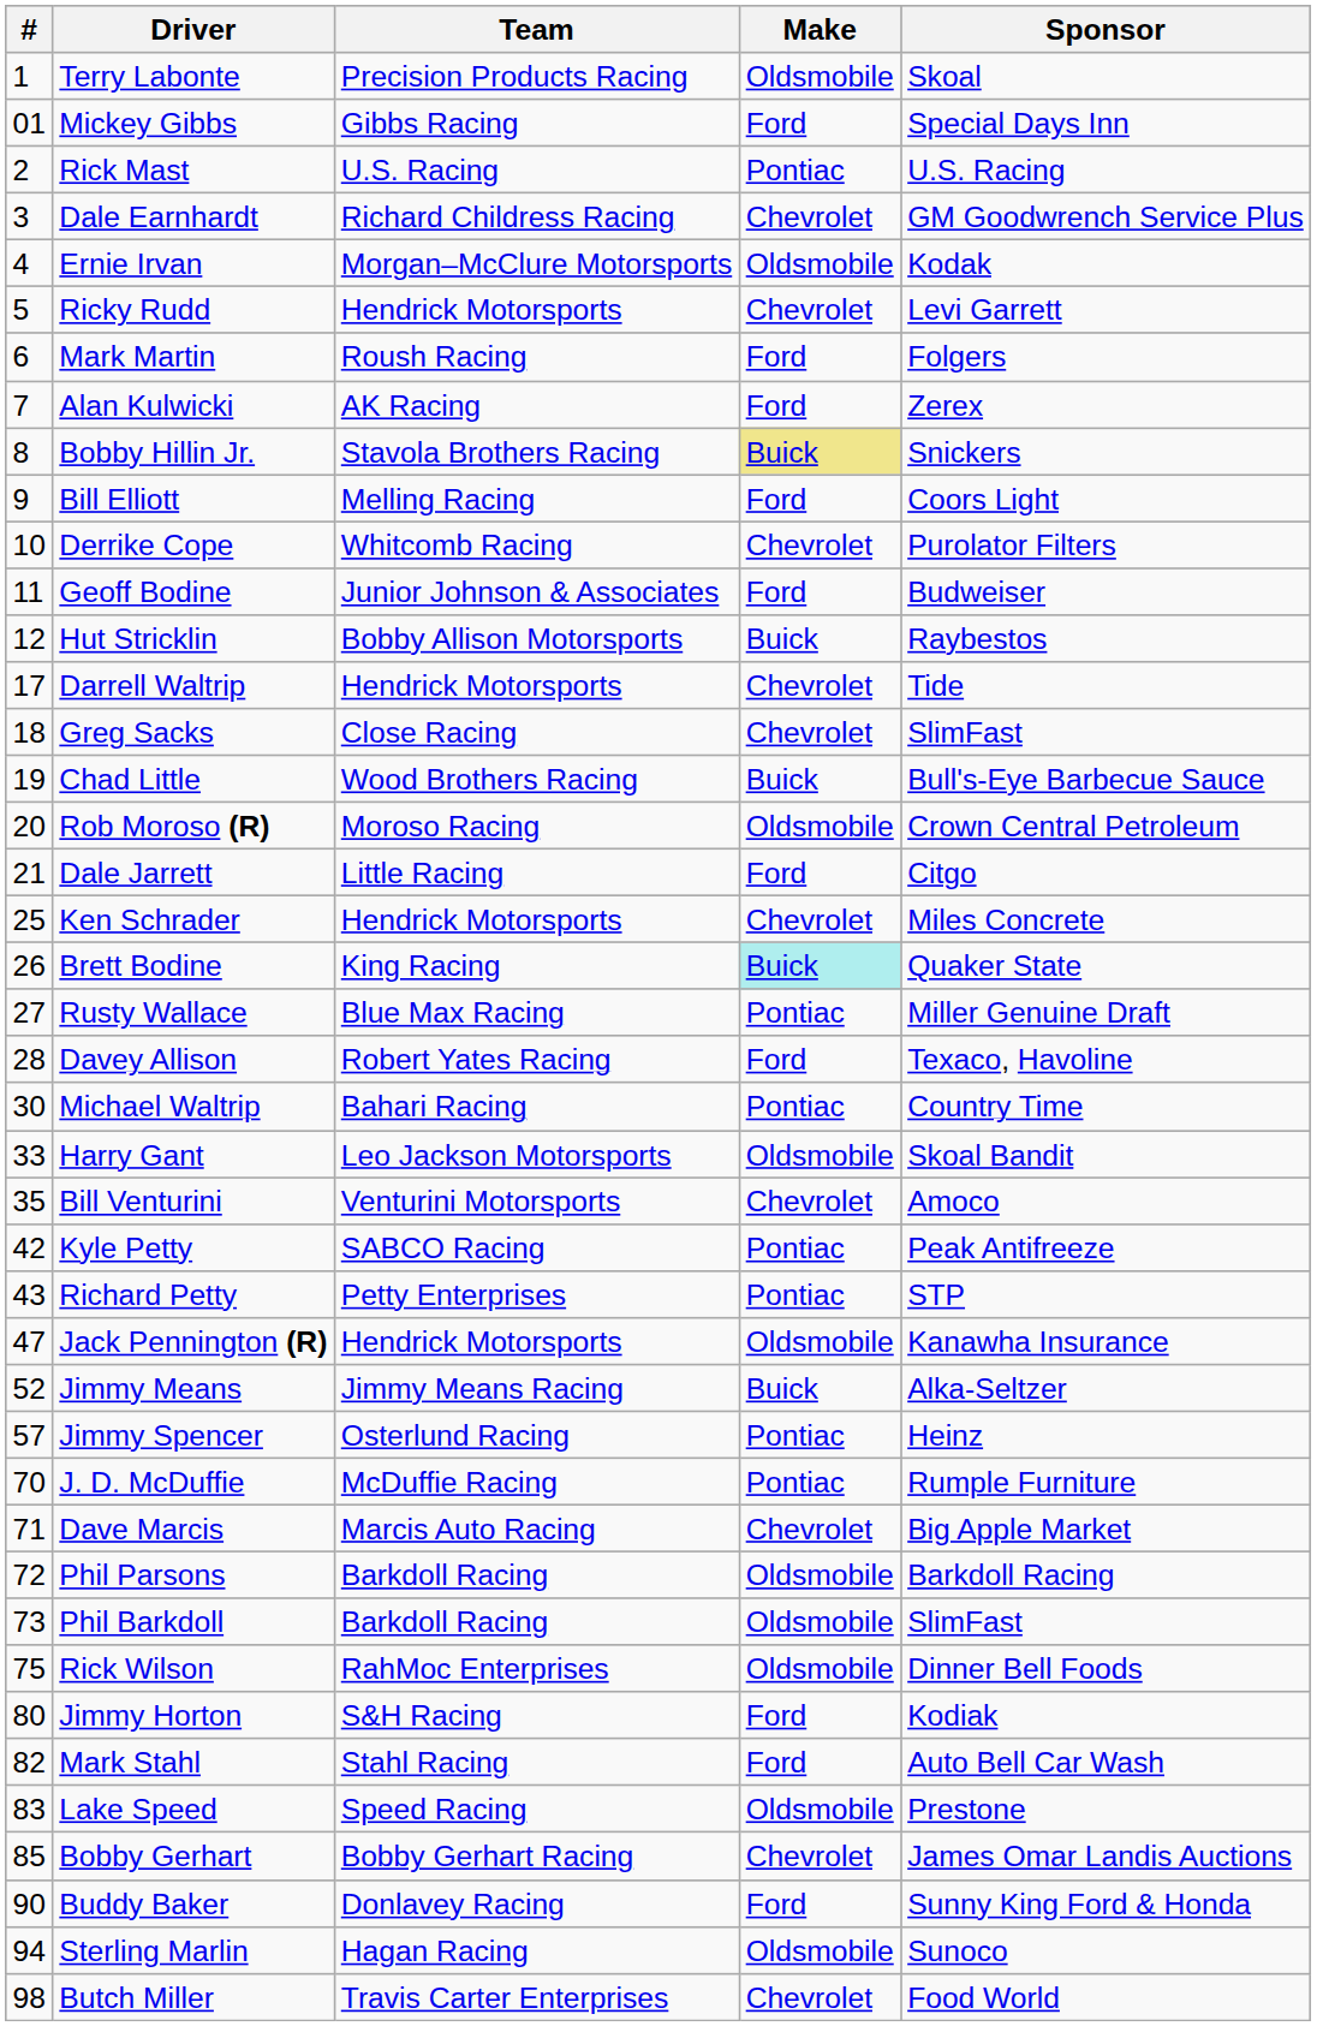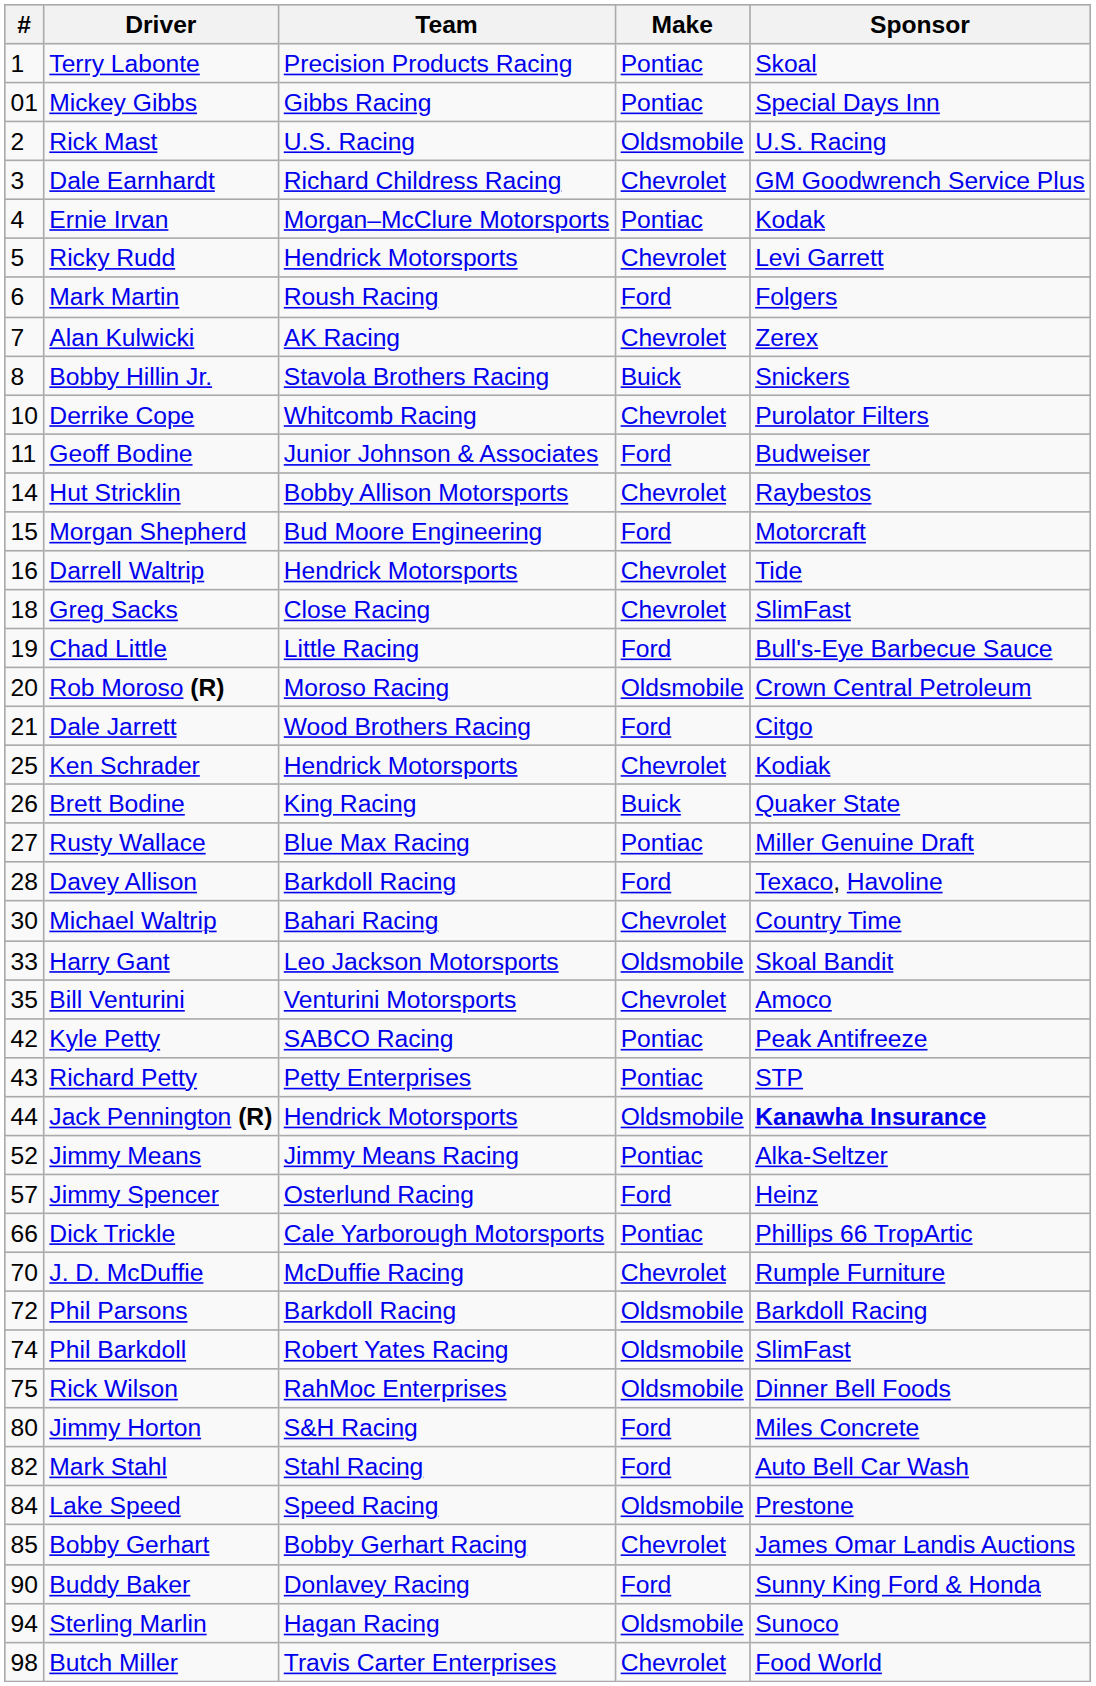Terry Labonte | Make: Oldsmobile -> Pontiac
Mickey Gibbs | Make: Ford -> Pontiac
Rick Mast | Make: Pontiac -> Oldsmobile
Ernie Irvan | Make: Oldsmobile -> Pontiac
Alan Kulwicki | Make: Ford -> Chevrolet
Bobby Hillin Jr. | Make: khaki background -> no background
- row: 9 | Bill Elliott | Melling Racing | Ford | Coors Light
Hut Stricklin | #: 12 -> 14
Hut Stricklin | Make: Buick -> Chevrolet
+ row: 15 | Morgan Shepherd | Bud Moore Engineering | Ford | Motorcraft
Darrell Waltrip | #: 17 -> 16
Chad Little | Team: Wood Brothers Racing -> Little Racing
Chad Little | Make: Buick -> Ford
Dale Jarrett | Team: Little Racing -> Wood Brothers Racing
Ken Schrader | Sponsor: Miles Concrete -> Kodiak
Brett Bodine | Make: paleturquoise background -> no background
Davey Allison | Team: Robert Yates Racing -> Barkdoll Racing
Michael Waltrip | Make: Pontiac -> Chevrolet
Jack Pennington (R) | #: 47 -> 44
Jack Pennington (R) | Sponsor: normal -> bold
Jimmy Means | Make: Buick -> Pontiac
Jimmy Spencer | Make: Pontiac -> Ford
+ row: 66 | Dick Trickle | Cale Yarborough Motorsports | Pontiac | Phillips 66 TropArtic
J. D. McDuffie | Make: Pontiac -> Chevrolet
- row: 71 | Dave Marcis | Marcis Auto Racing | Chevrolet | Big Apple Market
Phil Barkdoll | #: 73 -> 74
Phil Barkdoll | Team: Barkdoll Racing -> Robert Yates Racing
Jimmy Horton | Sponsor: Kodiak -> Miles Concrete
Lake Speed | #: 83 -> 84
